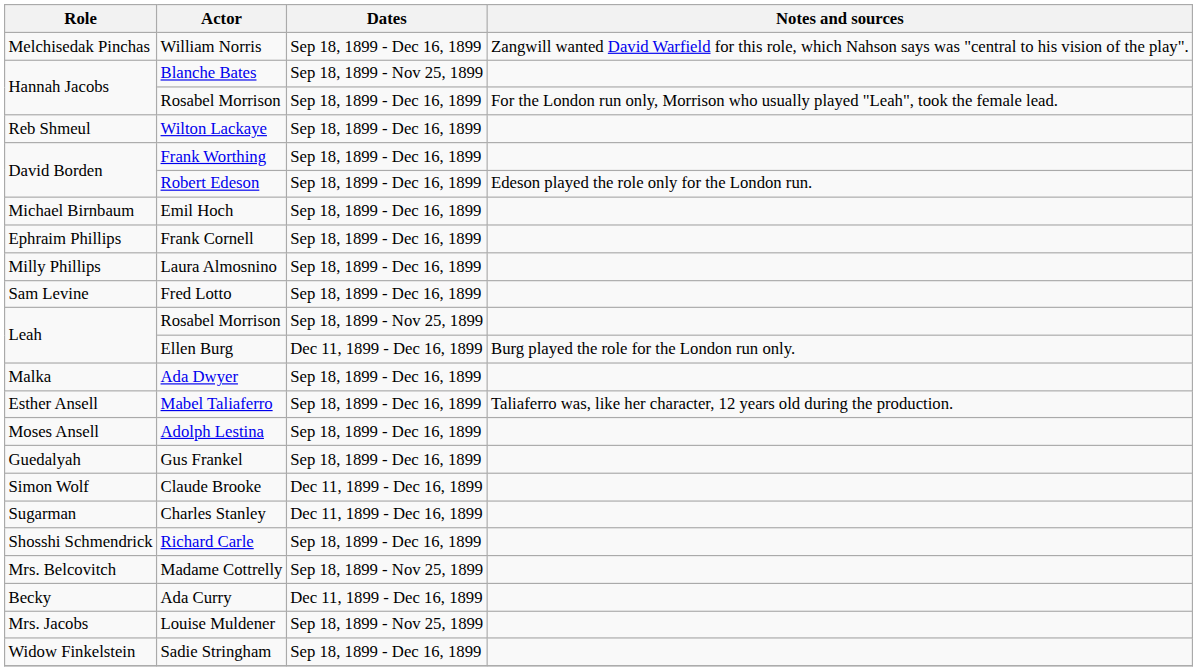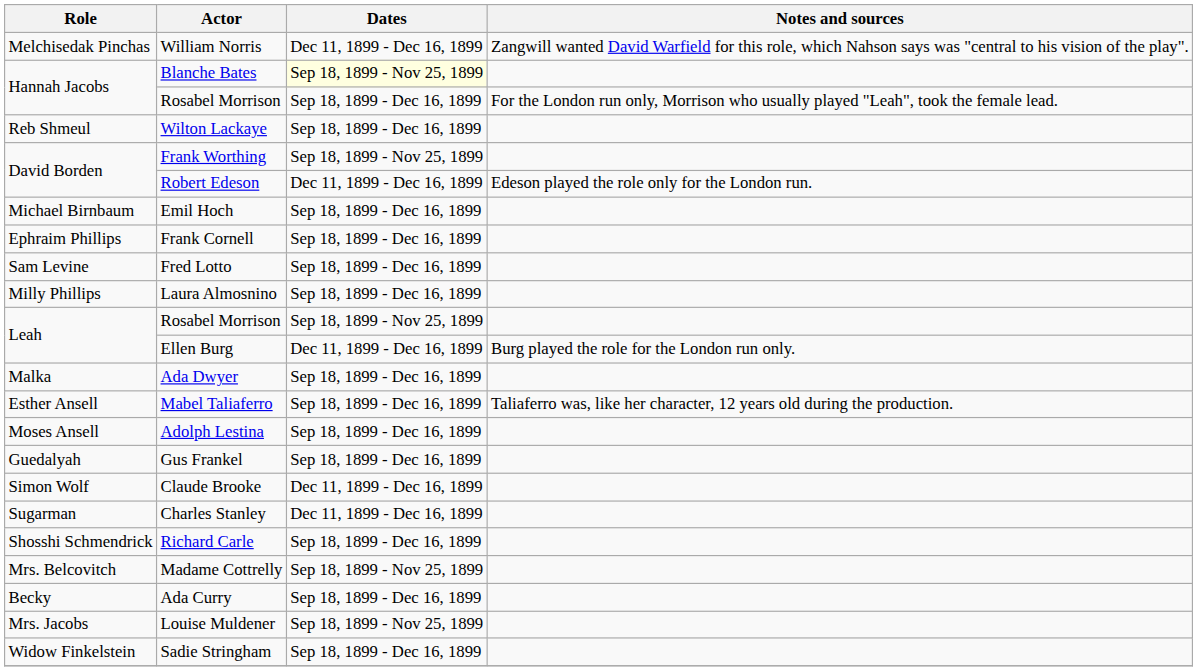William Norris | Dates: Sep 18, 1899 - Dec 16, 1899 -> Dec 11, 1899 - Dec 16, 1899
Blanche Bates | Dates: no background -> lightyellow background
Frank Worthing | Dates: Sep 18, 1899 - Dec 16, 1899 -> Sep 18, 1899 - Nov 25, 1899
Robert Edeson | Dates: Sep 18, 1899 - Dec 16, 1899 -> Dec 11, 1899 - Dec 16, 1899
rows swapped: Fred Lotto <-> Laura Almosnino
Ada Curry | Dates: Dec 11, 1899 - Dec 16, 1899 -> Sep 18, 1899 - Dec 16, 1899
